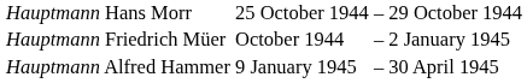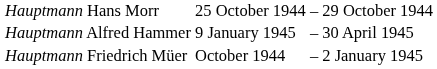rows swapped: Hauptmann Friedrich Müer <-> Hauptmann Alfred Hammer
